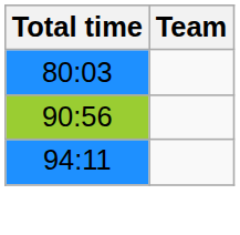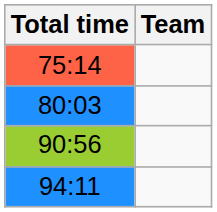+ row: 75:14
